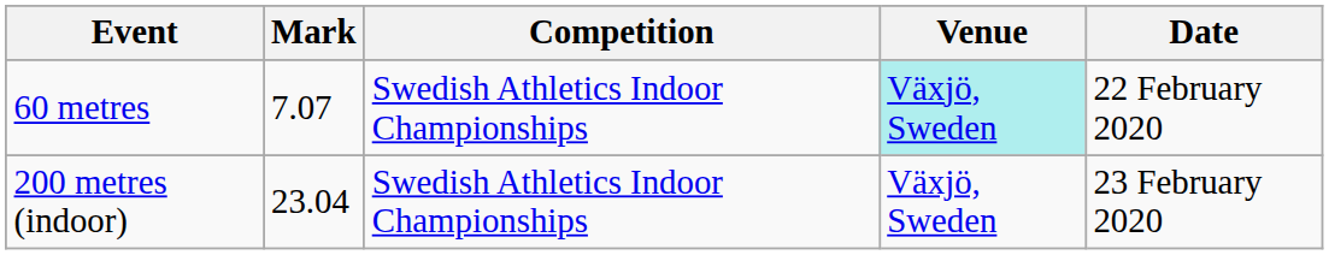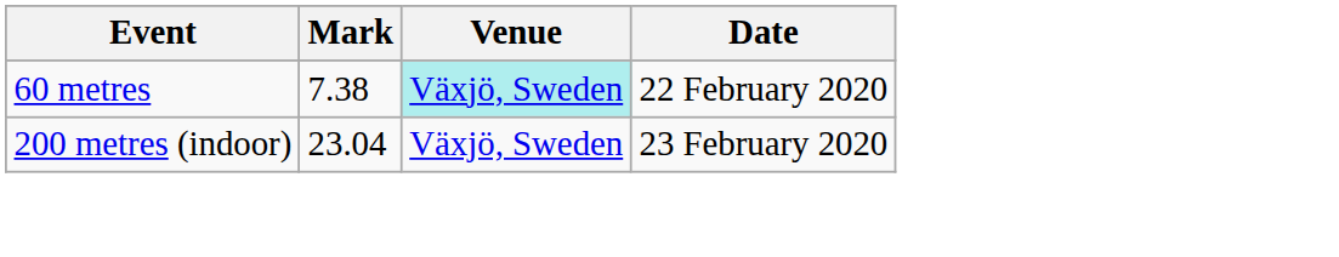- column: Competition | Swedish Athletics Indoor Championships | Swedish Athletics Indoor Championships
60 metres | Mark: 7.07 -> 7.38
